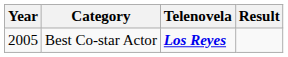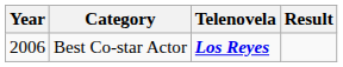Best Co-star Actor | Year: 2005 -> 2006
